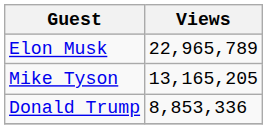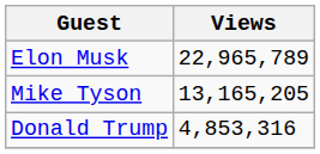Donald Trump | Views: 8,853,336 -> 4,853,316
